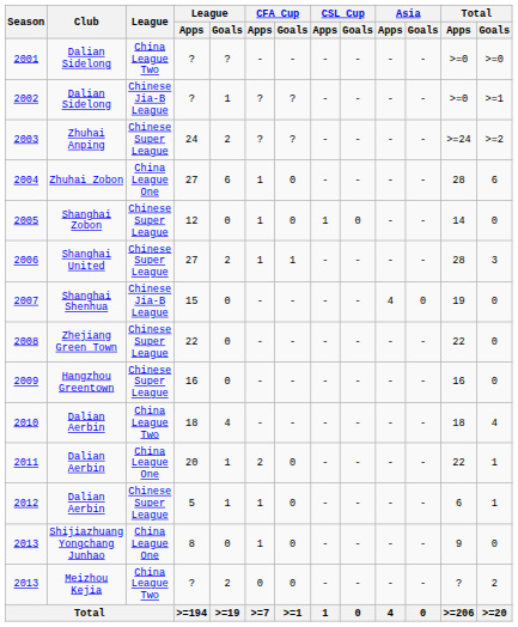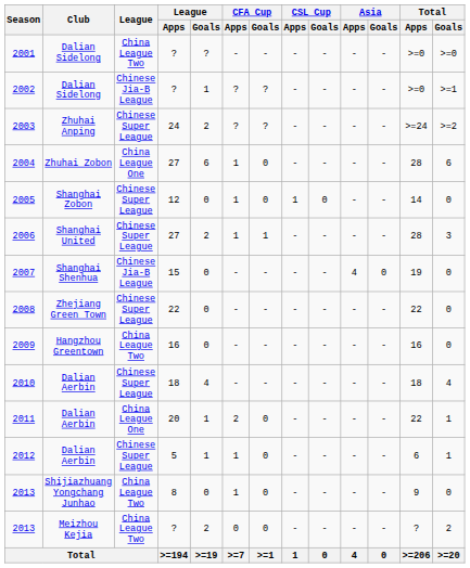2009 | League: Chinese Super League -> China League Two
2010 | League: China League Two -> Chinese Super League
2013 / Shijiazhuang Yongchang Junhao | League: China League One -> China League Two
